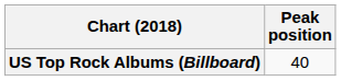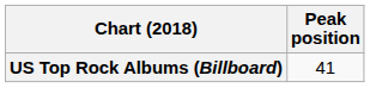US Top Rock Albums (Billboard) | Peak position: 40 -> 41
